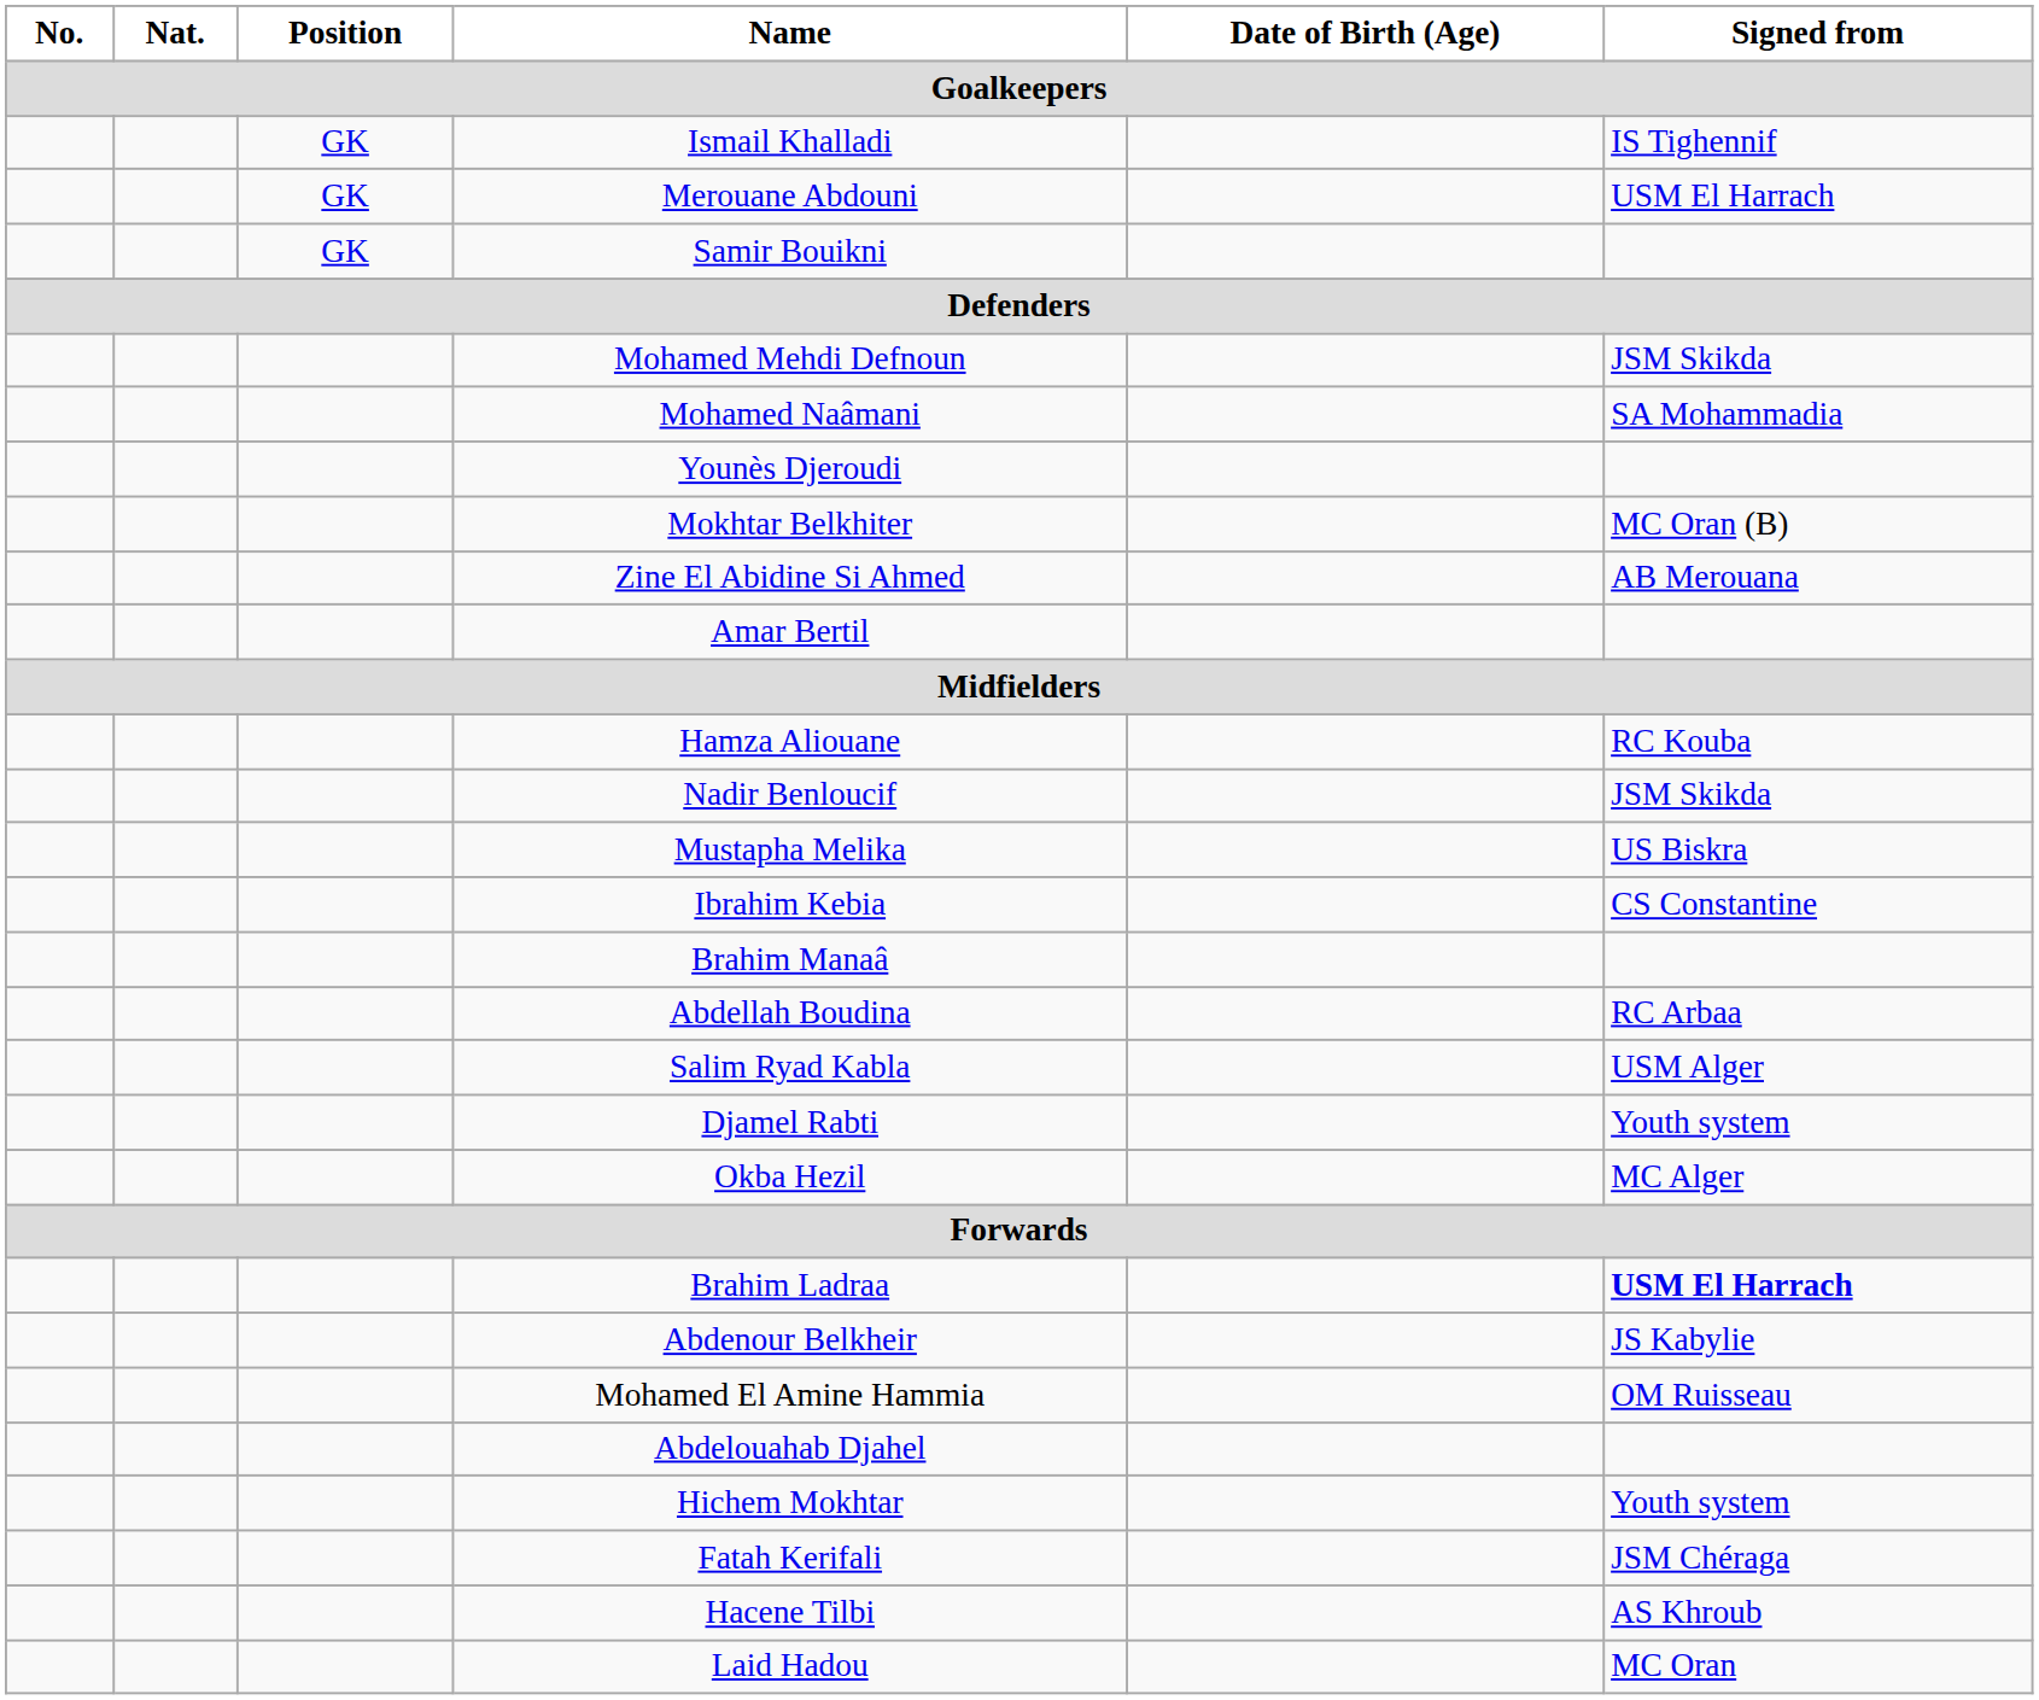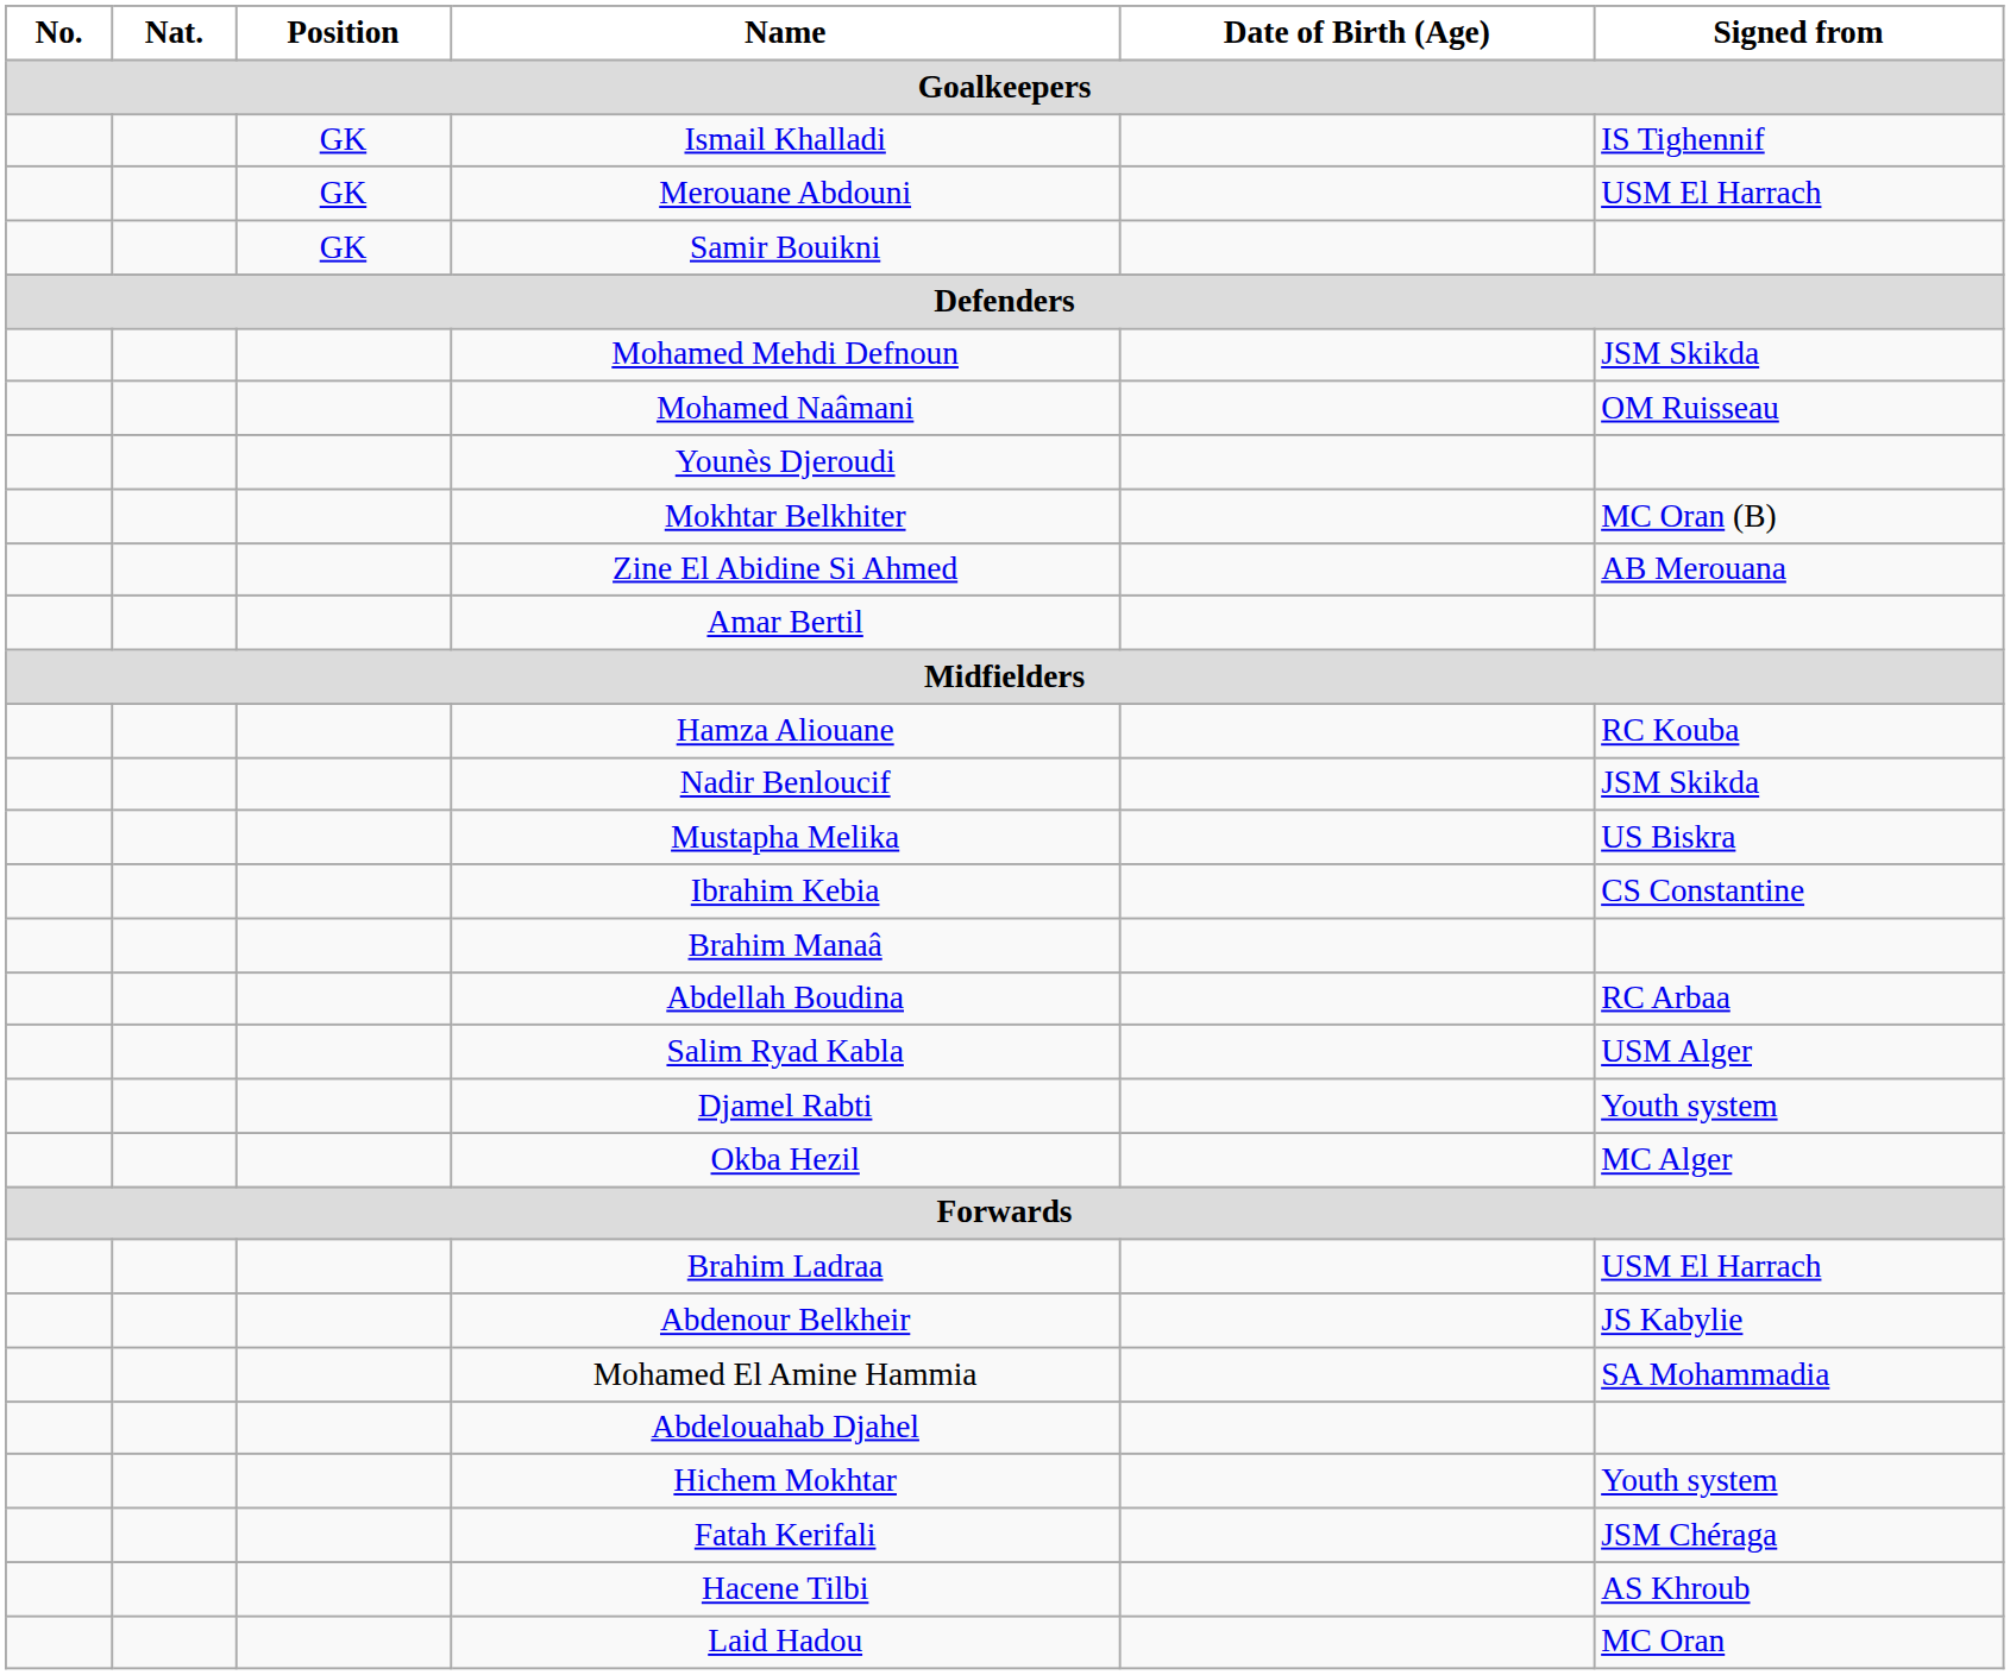Mohamed Naâmani | Signed from: SA Mohammadia -> OM Ruisseau
Brahim Ladraa | Signed from: bold -> normal
Mohamed El Amine Hammia | Signed from: OM Ruisseau -> SA Mohammadia
